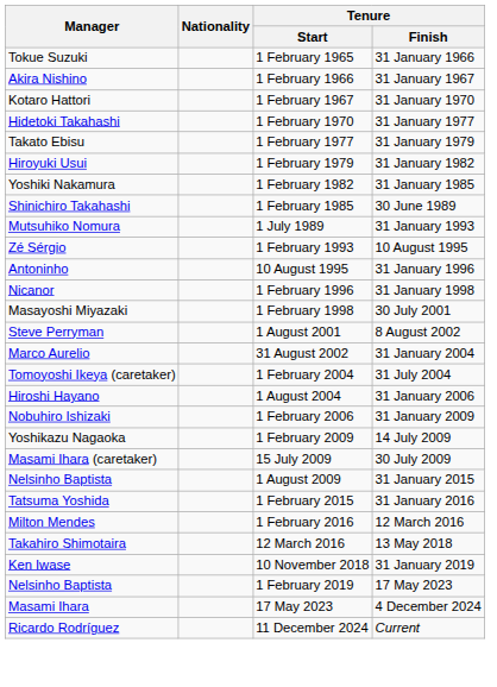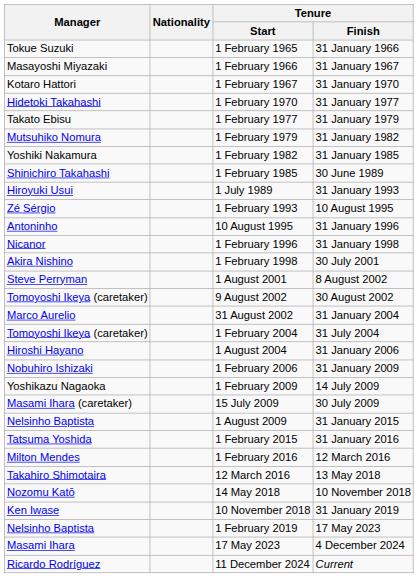1 February 1966 | Manager: Akira Nishino -> Masayoshi Miyazaki
1 February 1979 | Manager: Hiroyuki Usui -> Mutsuhiko Nomura
1 July 1989 | Manager: Mutsuhiko Nomura -> Hiroyuki Usui
1 February 1998 | Manager: Masayoshi Miyazaki -> Akira Nishino
+ row: Tomoyoshi Ikeya (caretaker) | 9 August 2002 | 30 August 2002
+ row: Nozomu Katō | 14 May 2018 | 10 November 2018
